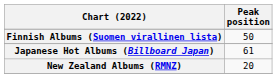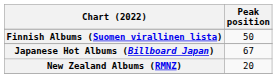Japanese Hot Albums (Billboard Japan) | Peak position: 61 -> 67
